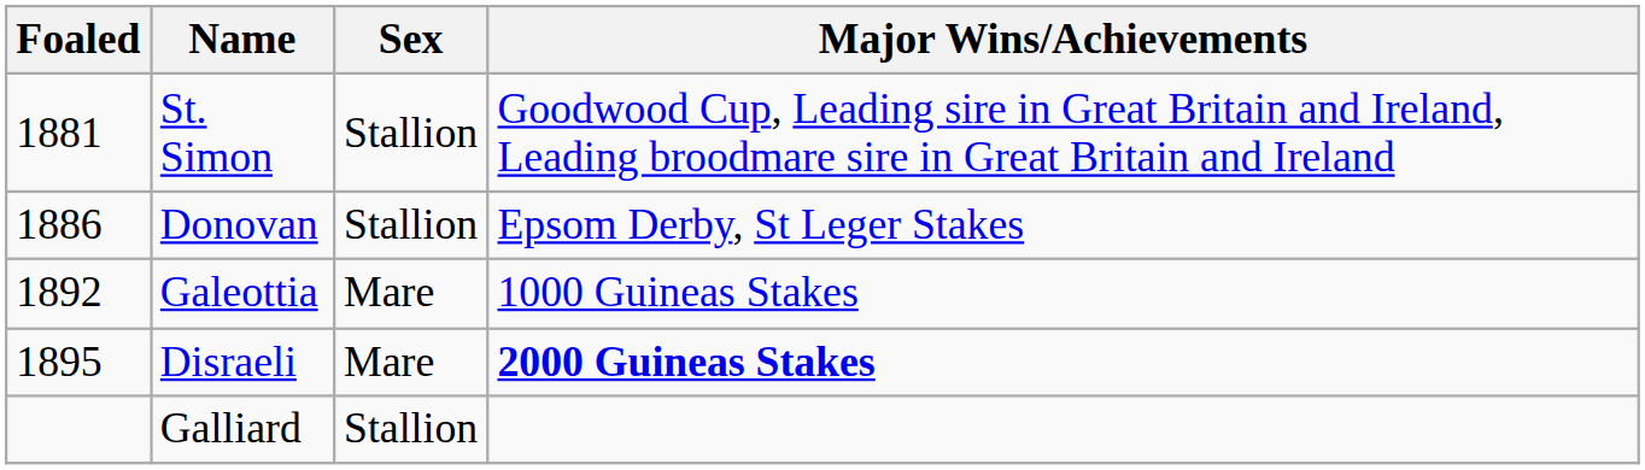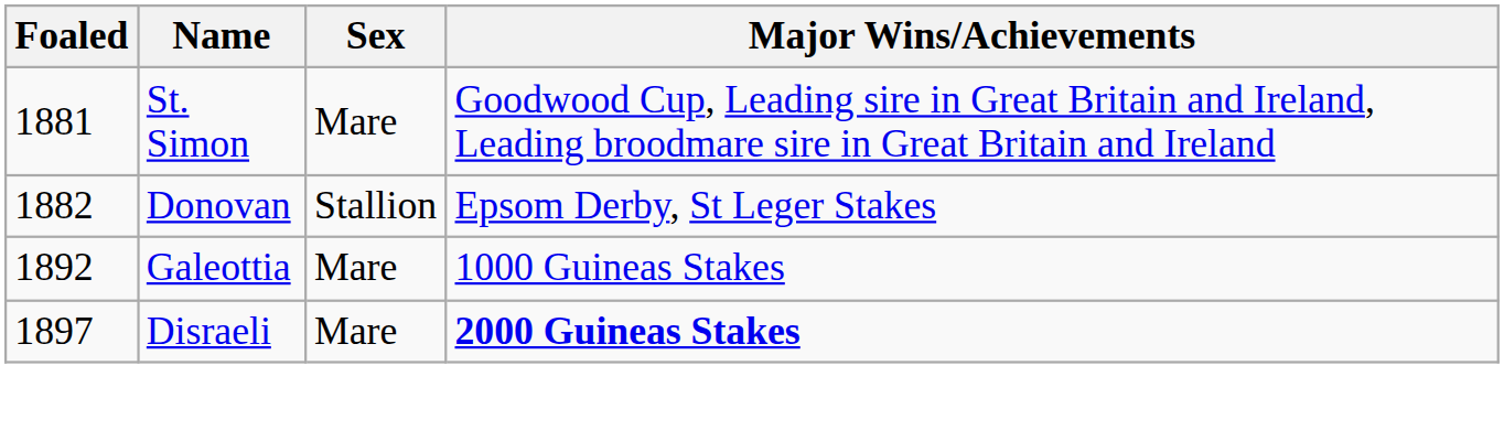St. Simon | Sex: Stallion -> Mare
Donovan | Foaled: 1886 -> 1882
Disraeli | Foaled: 1895 -> 1897
- row: Galliard | Stallion
